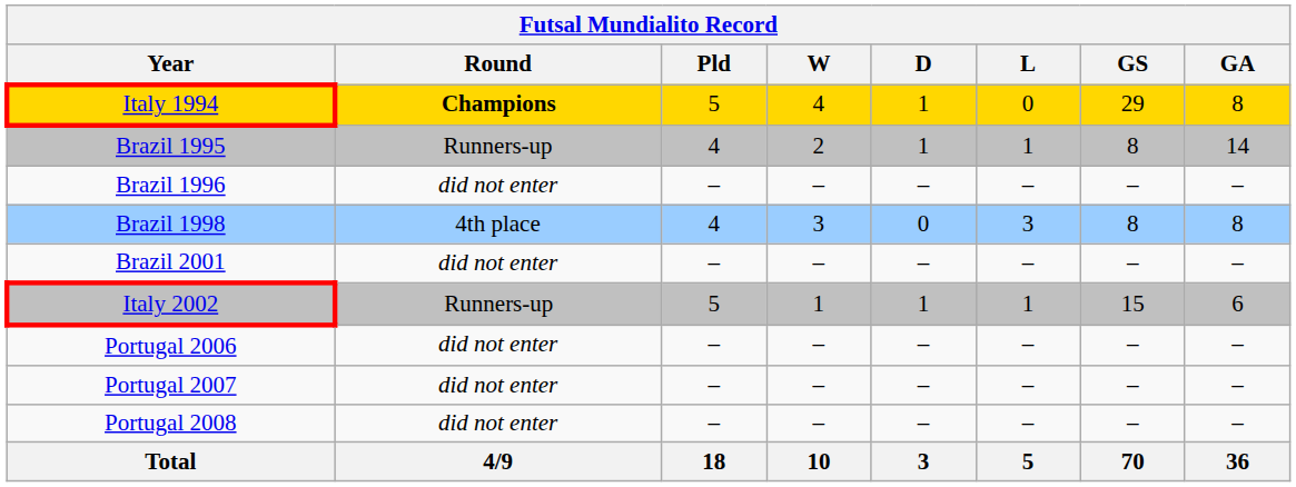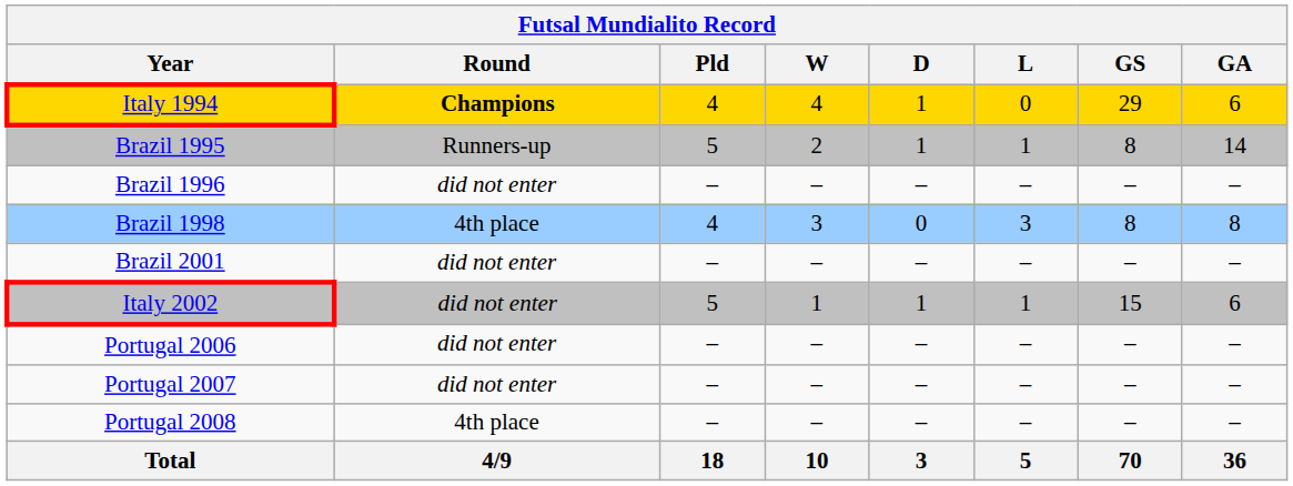Italy 1994 | Pld: 5 -> 4
Italy 1994 | GA: 8 -> 6
Brazil 1995 | Pld: 4 -> 5
Italy 2002 | Round: Runners-up -> did not enter
Portugal 2008 | Round: did not enter -> 4th place
